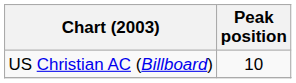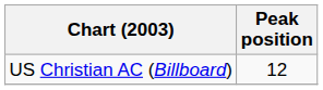US Christian AC (Billboard) | Peak position: 10 -> 12
